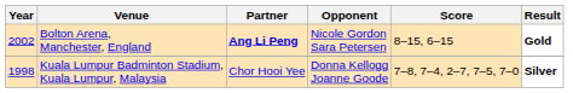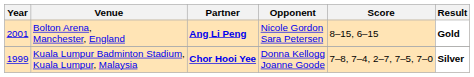Bolton Arena, Manchester, England | Year: 2002 -> 2001
Kuala Lumpur Badminton Stadium, Kuala Lumpur, Malaysia | Year: 1998 -> 1999
Kuala Lumpur Badminton Stadium, Kuala Lumpur, Malaysia | Partner: normal -> bold
